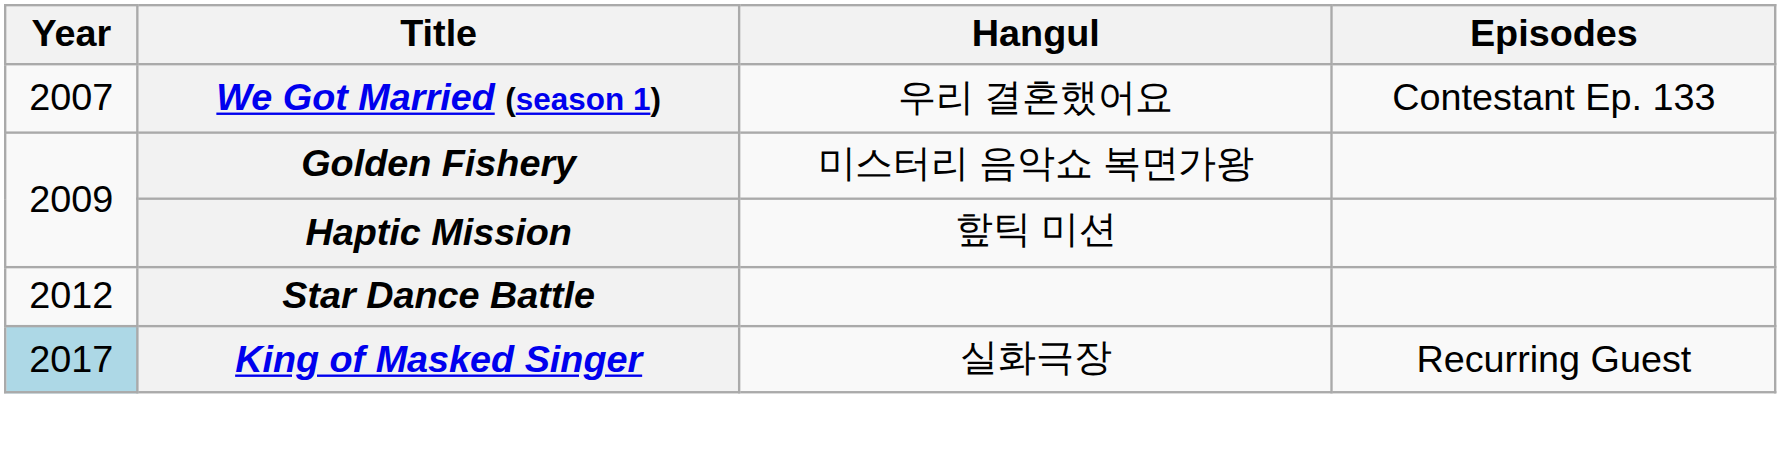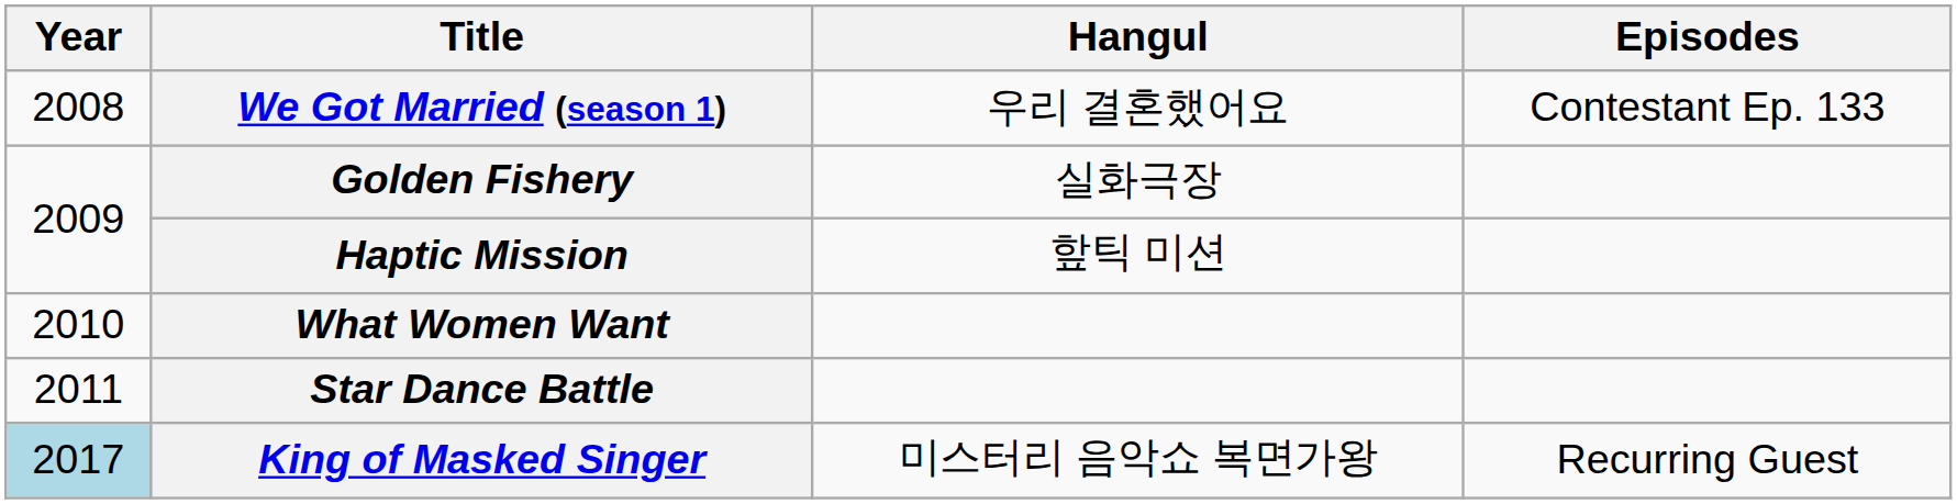We Got Married (season 1) | Year: 2007 -> 2008
Golden Fishery | Hangul: 미스터리 음악쇼 복면가왕 -> 실화극장
+ row: 2010 | What Women Want
Star Dance Battle | Year: 2012 -> 2011
King of Masked Singer | Hangul: 실화극장 -> 미스터리 음악쇼 복면가왕
